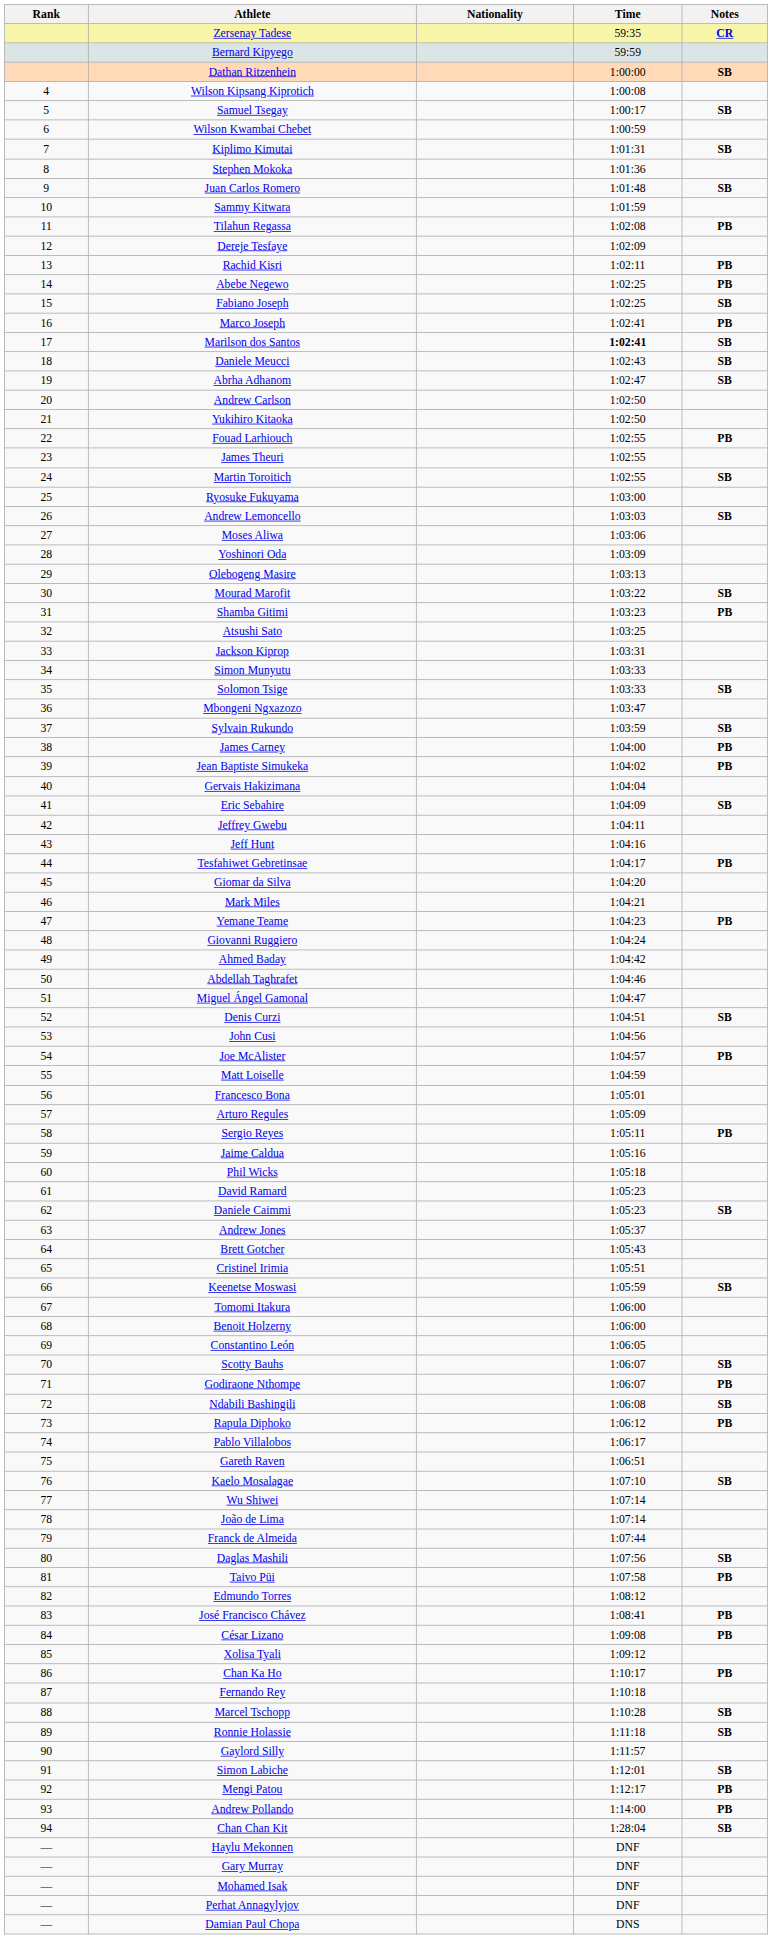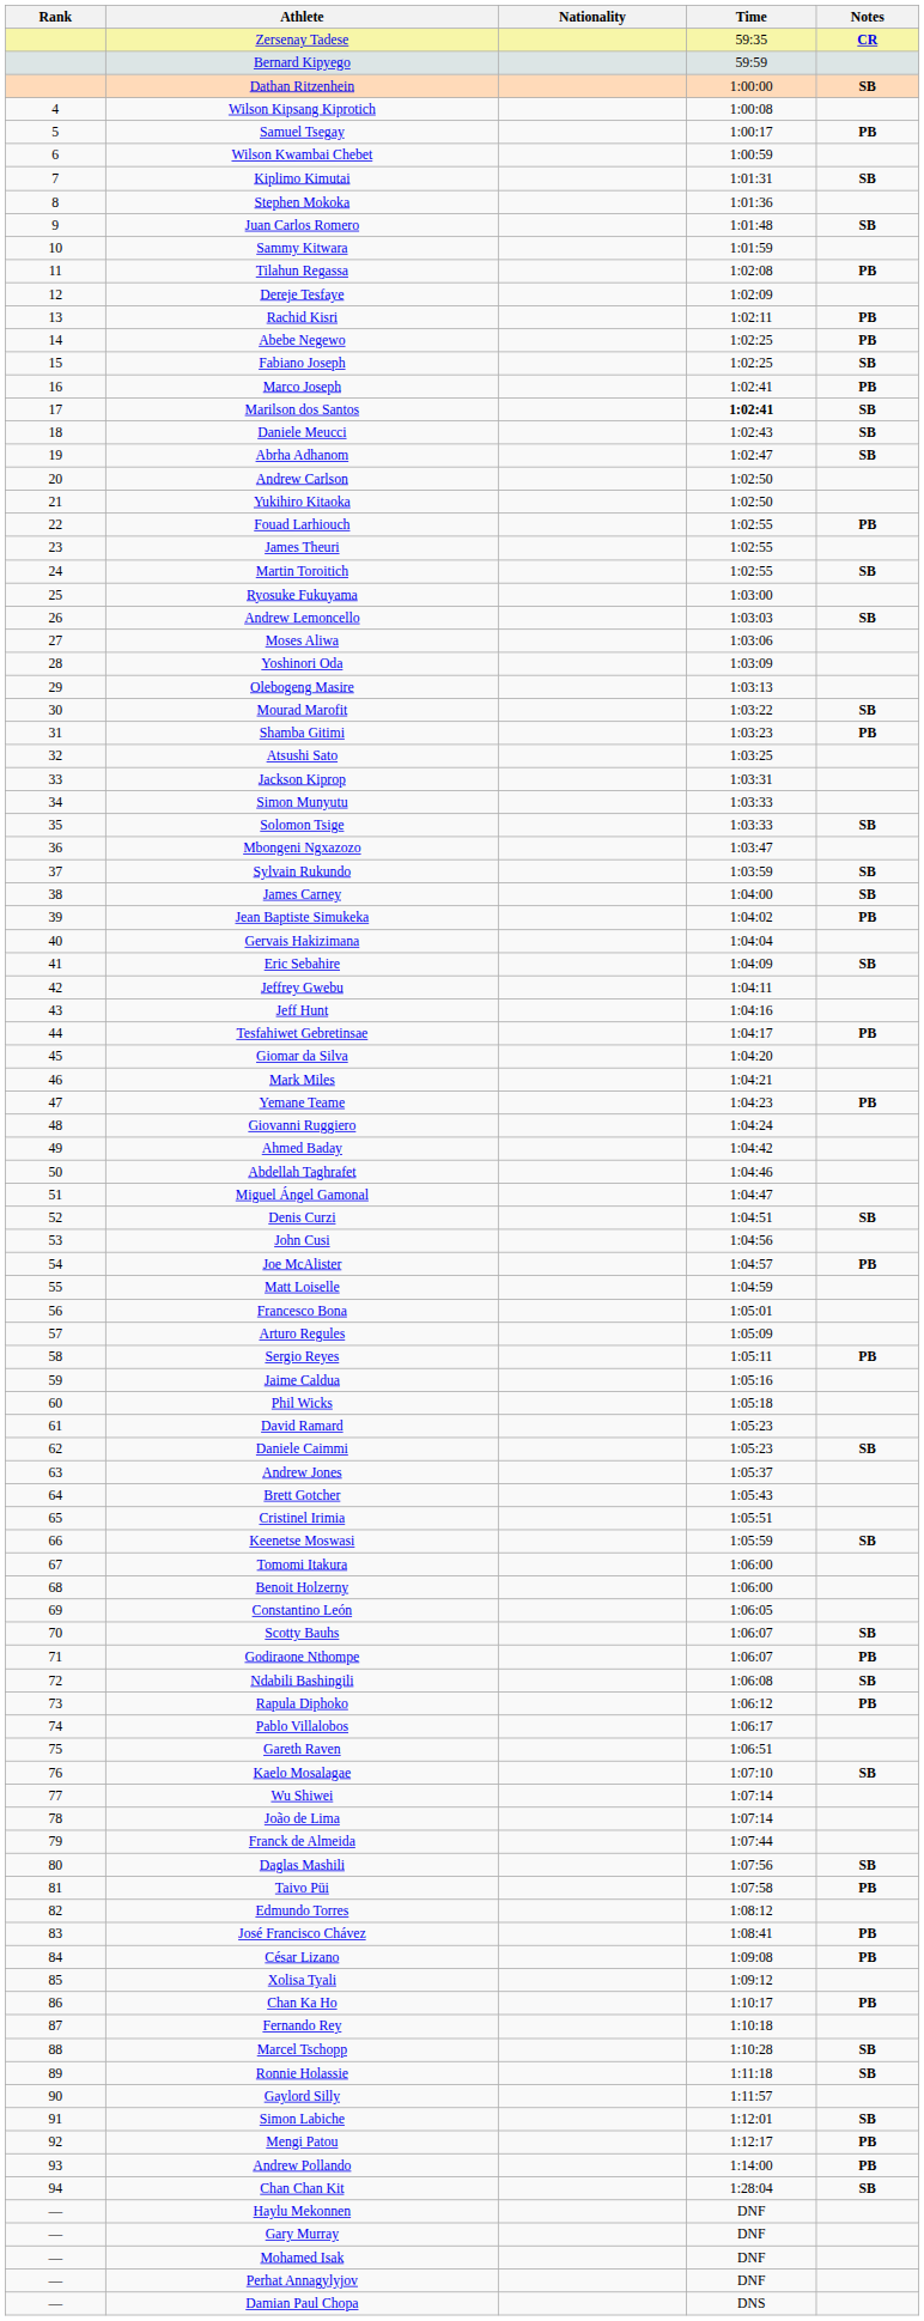Samuel Tsegay | Notes: SB -> PB
James Carney | Notes: PB -> SB
